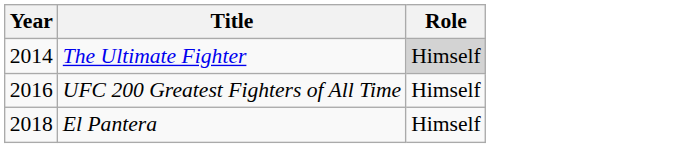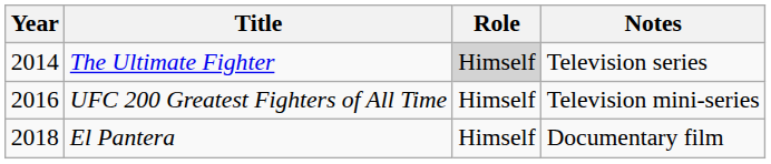+ column: Notes | Television series | Television mini-series | Documentary film
